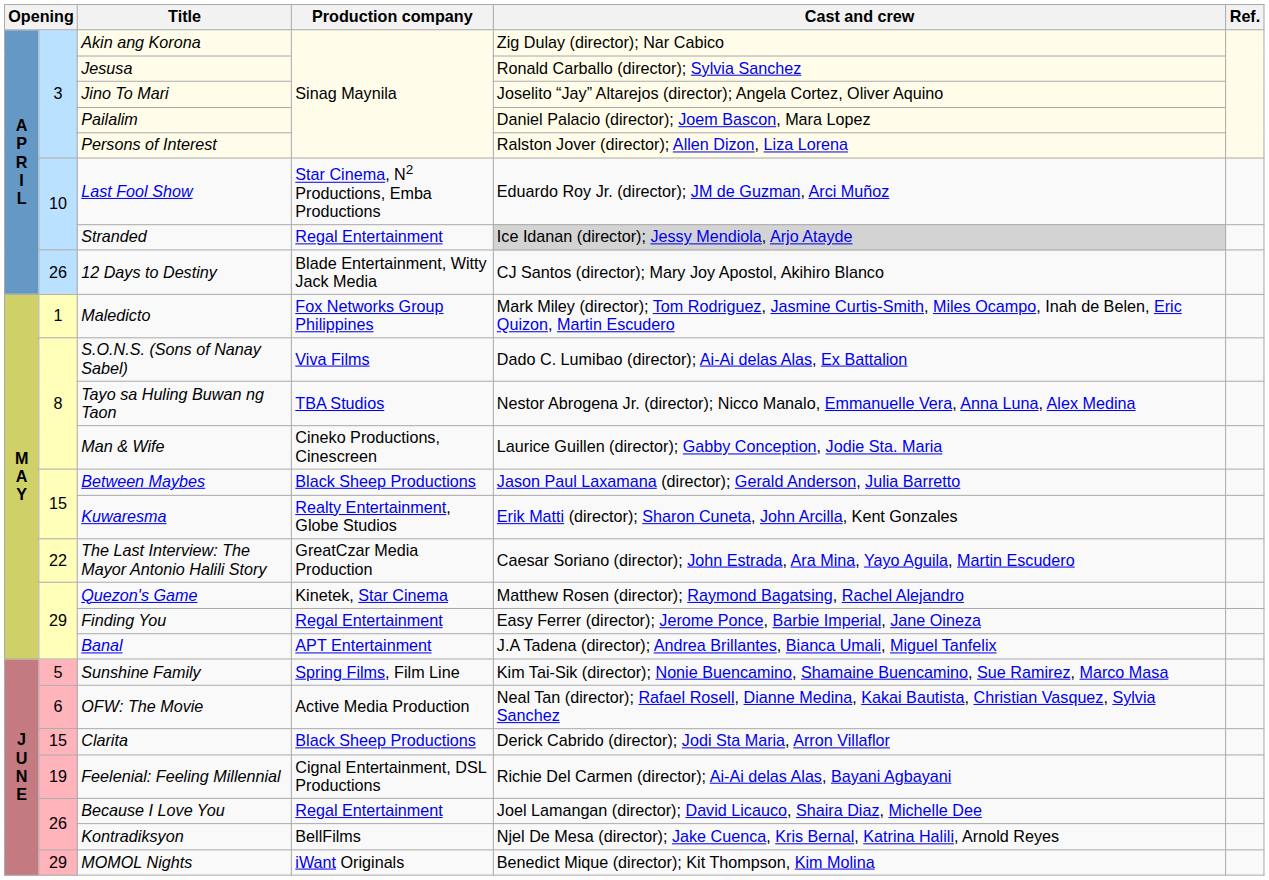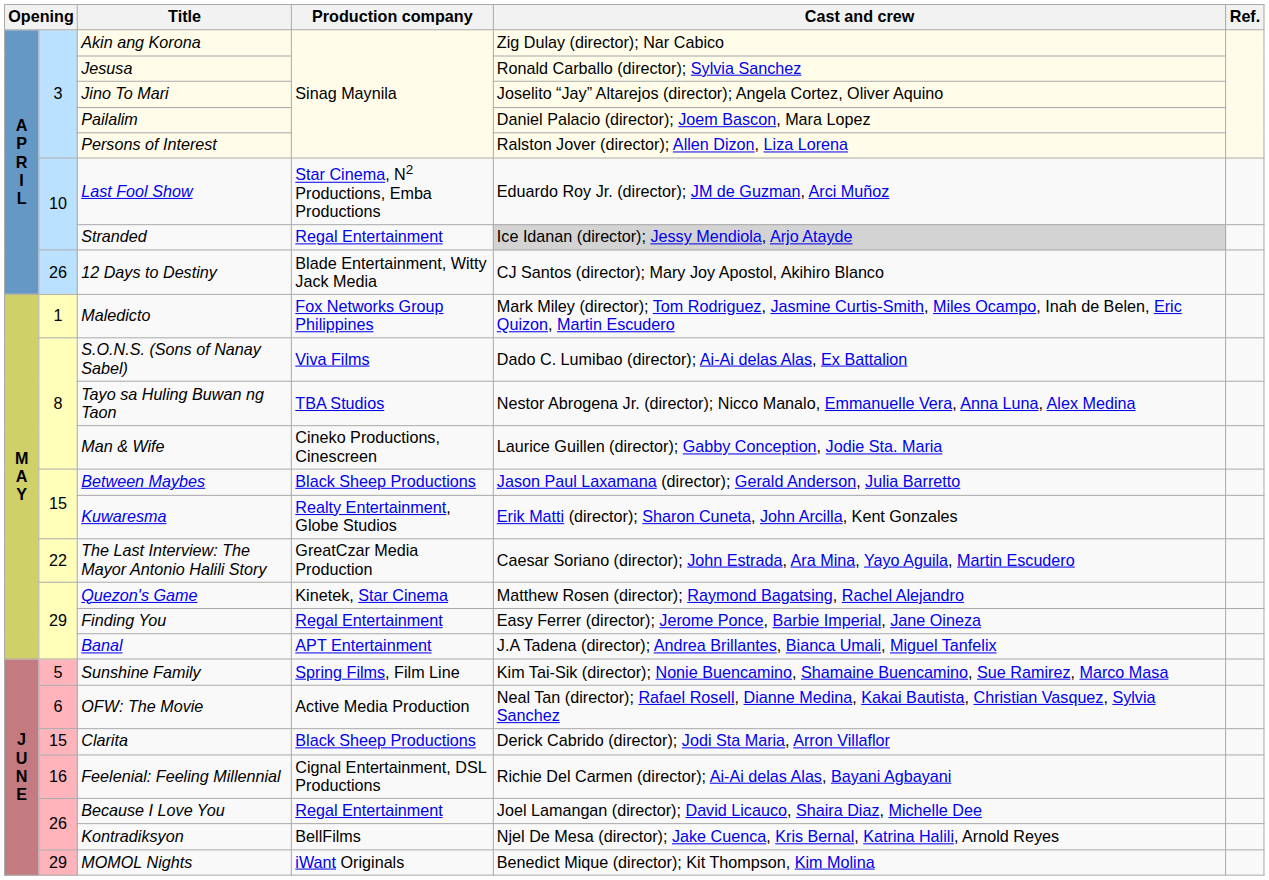Feelenial: Feeling Millennial | column 2: 19 -> 16
